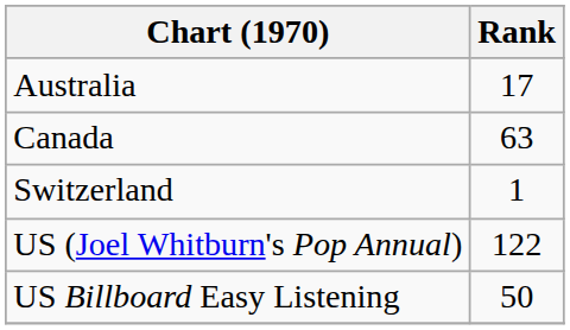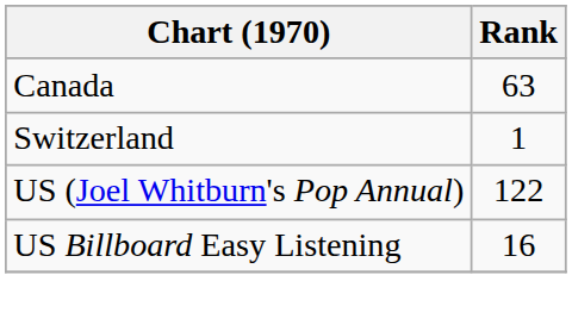- row: Australia | 17
US Billboard Easy Listening | Rank: 50 -> 16
